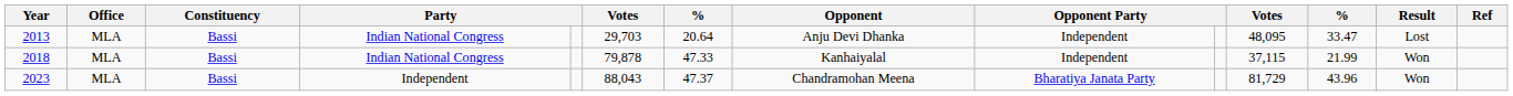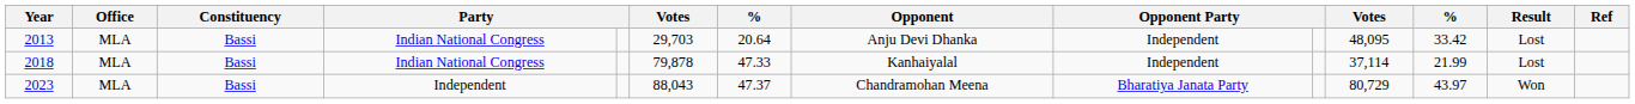2013 | column 12: 33.47 -> 33.42
2018 | column 11: 37,115 -> 37,114
2018 | Result: Won -> Lost
2023 | column 11: 81,729 -> 80,729
2023 | column 12: 43.96 -> 43.97
